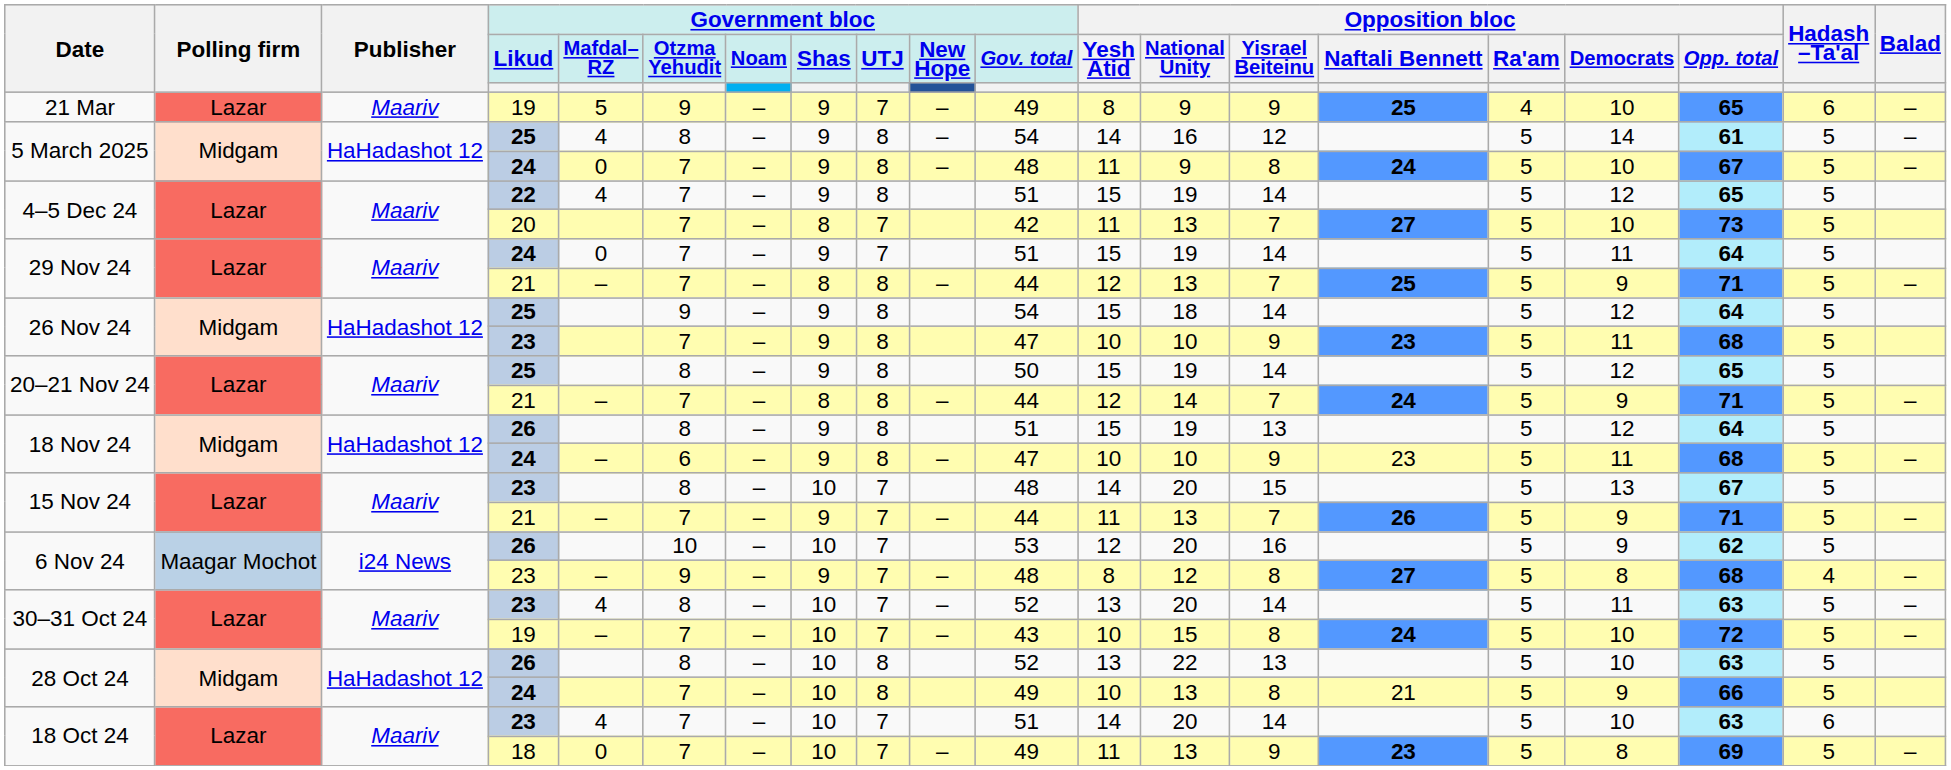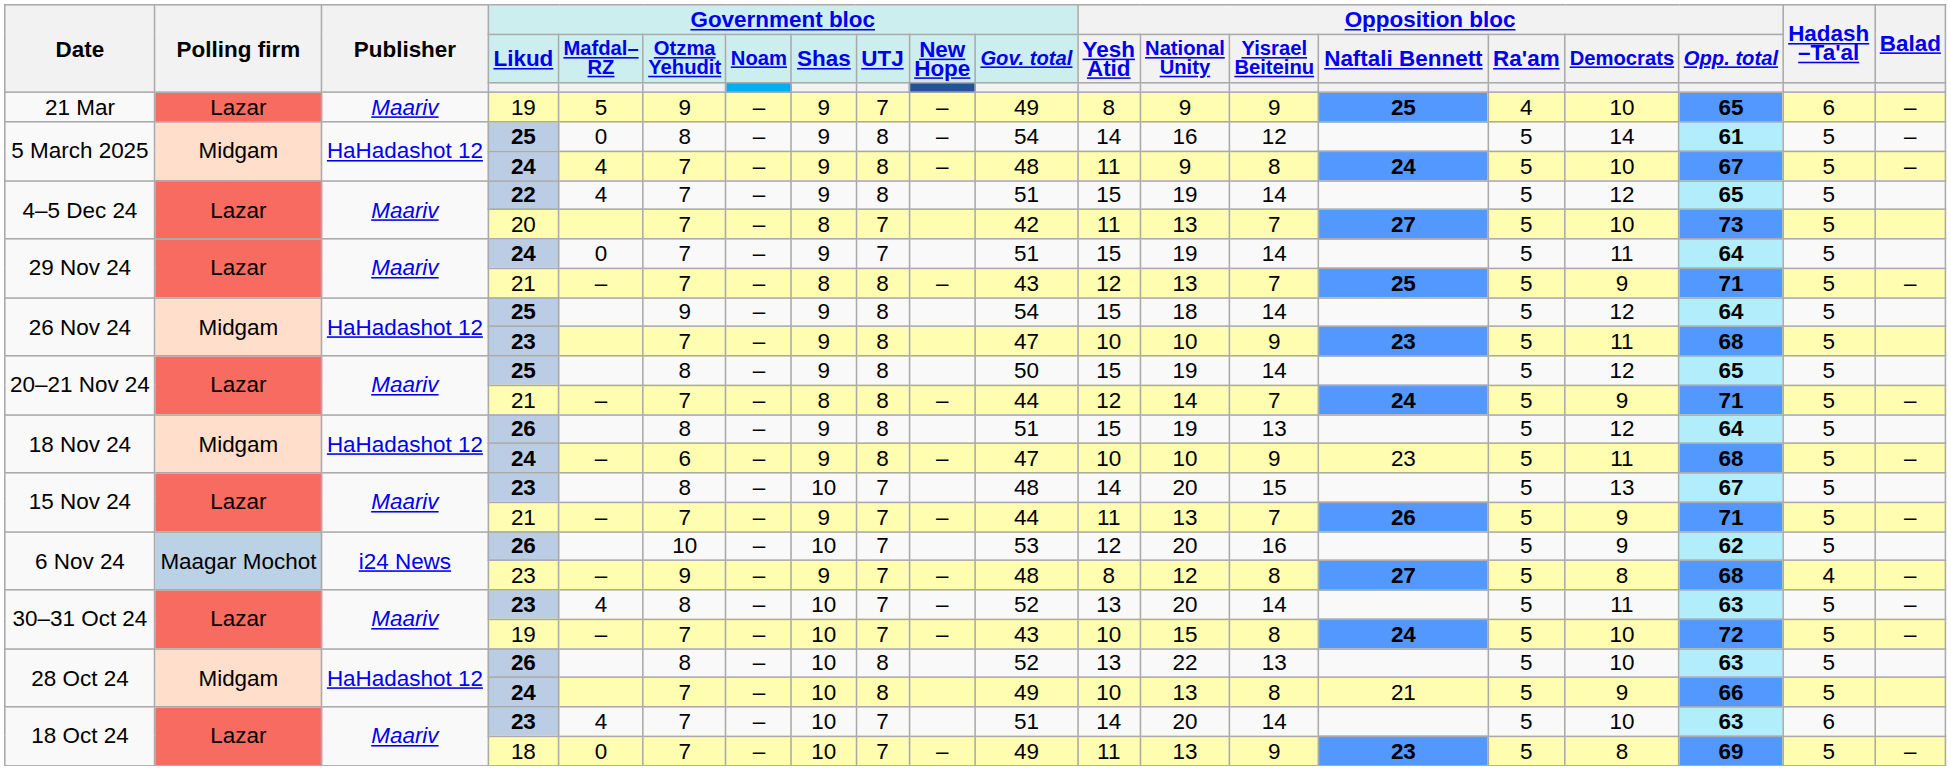5 March 2025 / 25 | Government bloc / Mafdal– RZ: 4 -> 0
5 March 2025 / 24 | Government bloc / Mafdal– RZ: 0 -> 4
29 Nov 24 / 21 | Government bloc / Gov. total: 44 -> 43
